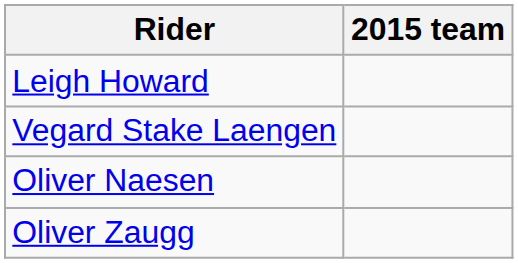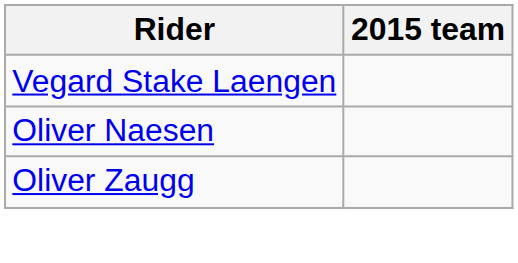- row: Leigh Howard
